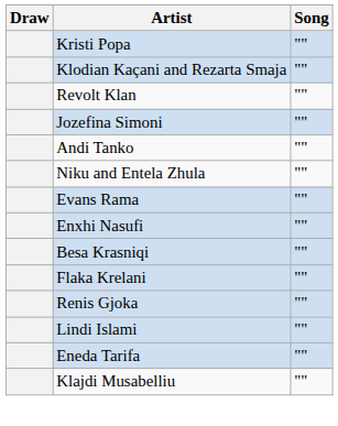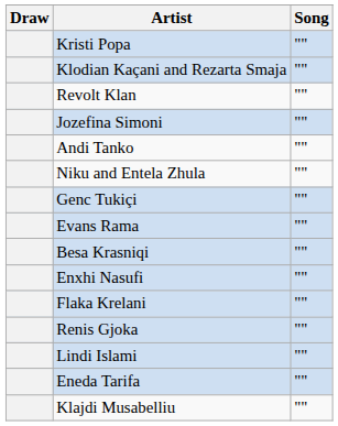+ row: Genc Tukiçi | ""
rows swapped: Besa Krasniqi <-> Enxhi Nasufi
